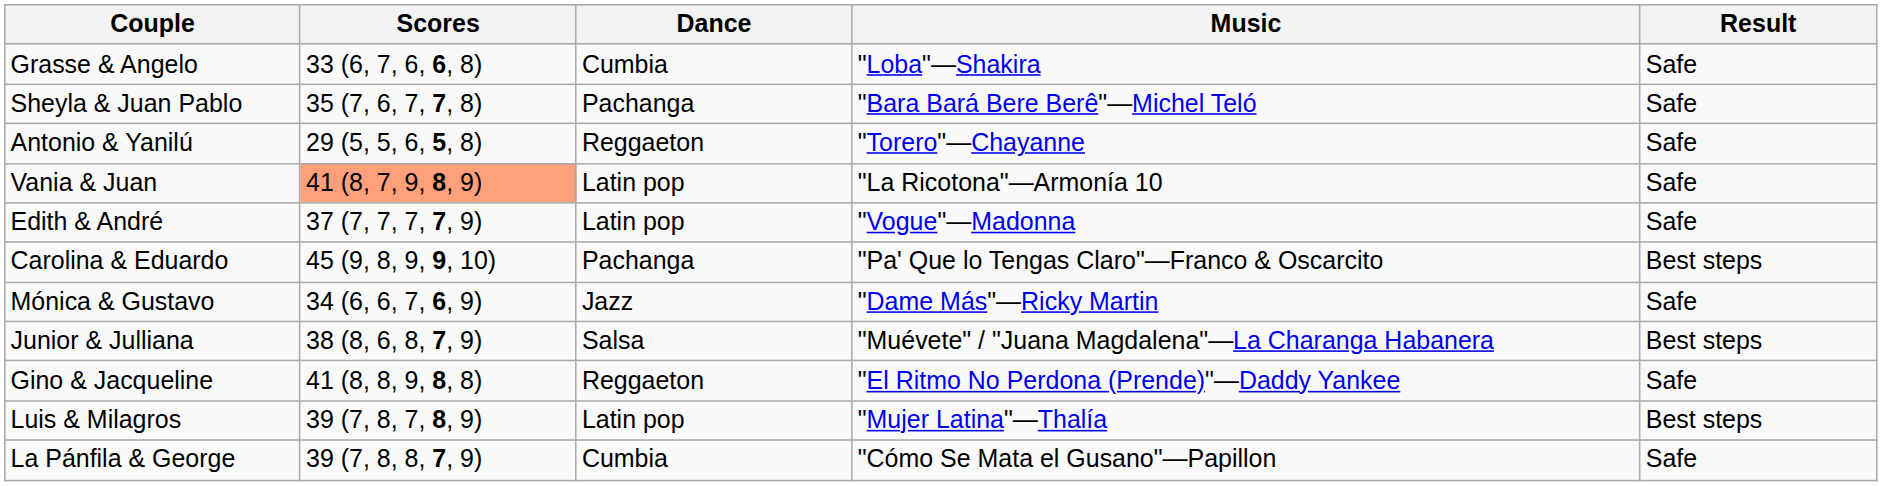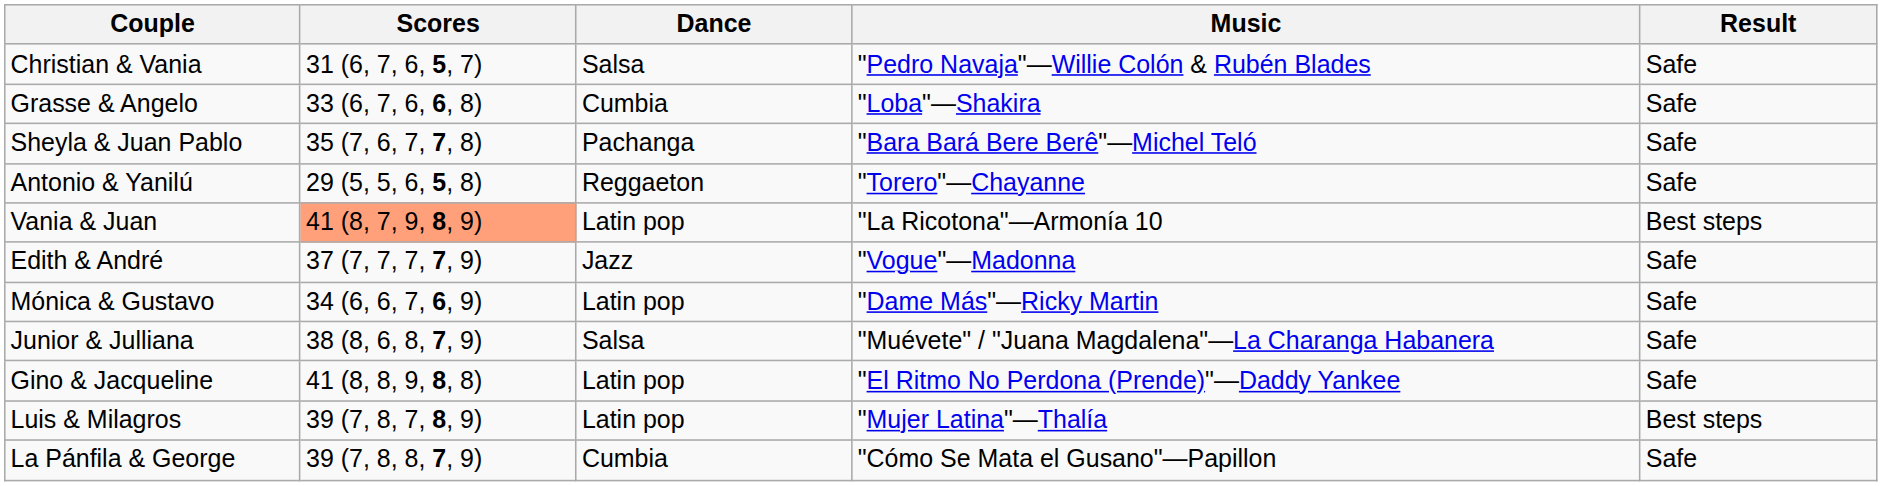+ row: Christian & Vania | 31 (6, 7, 6, 5, 7) | Salsa | "Pedro Navaja"—Willie Colón & Rubén Blades | Safe
Vania & Juan | Result: Safe -> Best steps
Edith & André | Dance: Latin pop -> Jazz
- row: Carolina & Eduardo | 45 (9, 8, 9, 9, 10) | Pachanga | "Pa' Que lo Tengas Claro"—Franco & Oscarcito | Best steps
Mónica & Gustavo | Dance: Jazz -> Latin pop
Junior & Julliana | Result: Best steps -> Safe
Gino & Jacqueline | Dance: Reggaeton -> Latin pop
